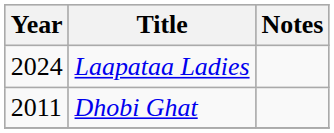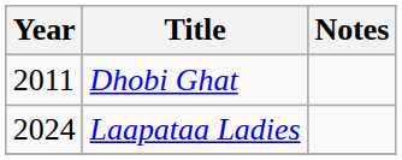rows swapped: Dhobi Ghat <-> Laapataa Ladies
